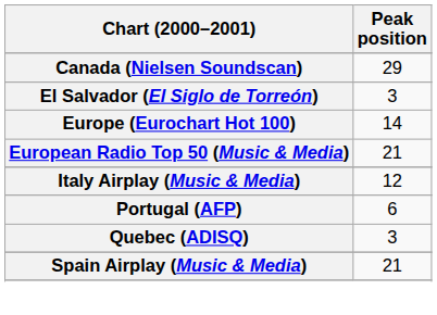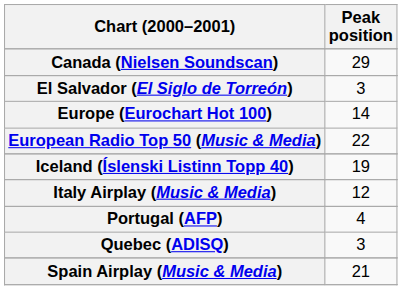European Radio Top 50 (Music & Media) | Peak position: 21 -> 22
+ row: Iceland (Íslenski Listinn Topp 40) | 19
Portugal (AFP) | Peak position: 6 -> 4
